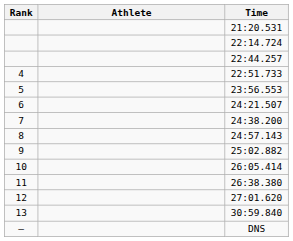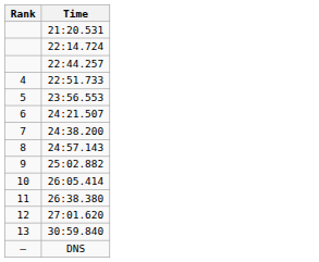- column: Athlete
